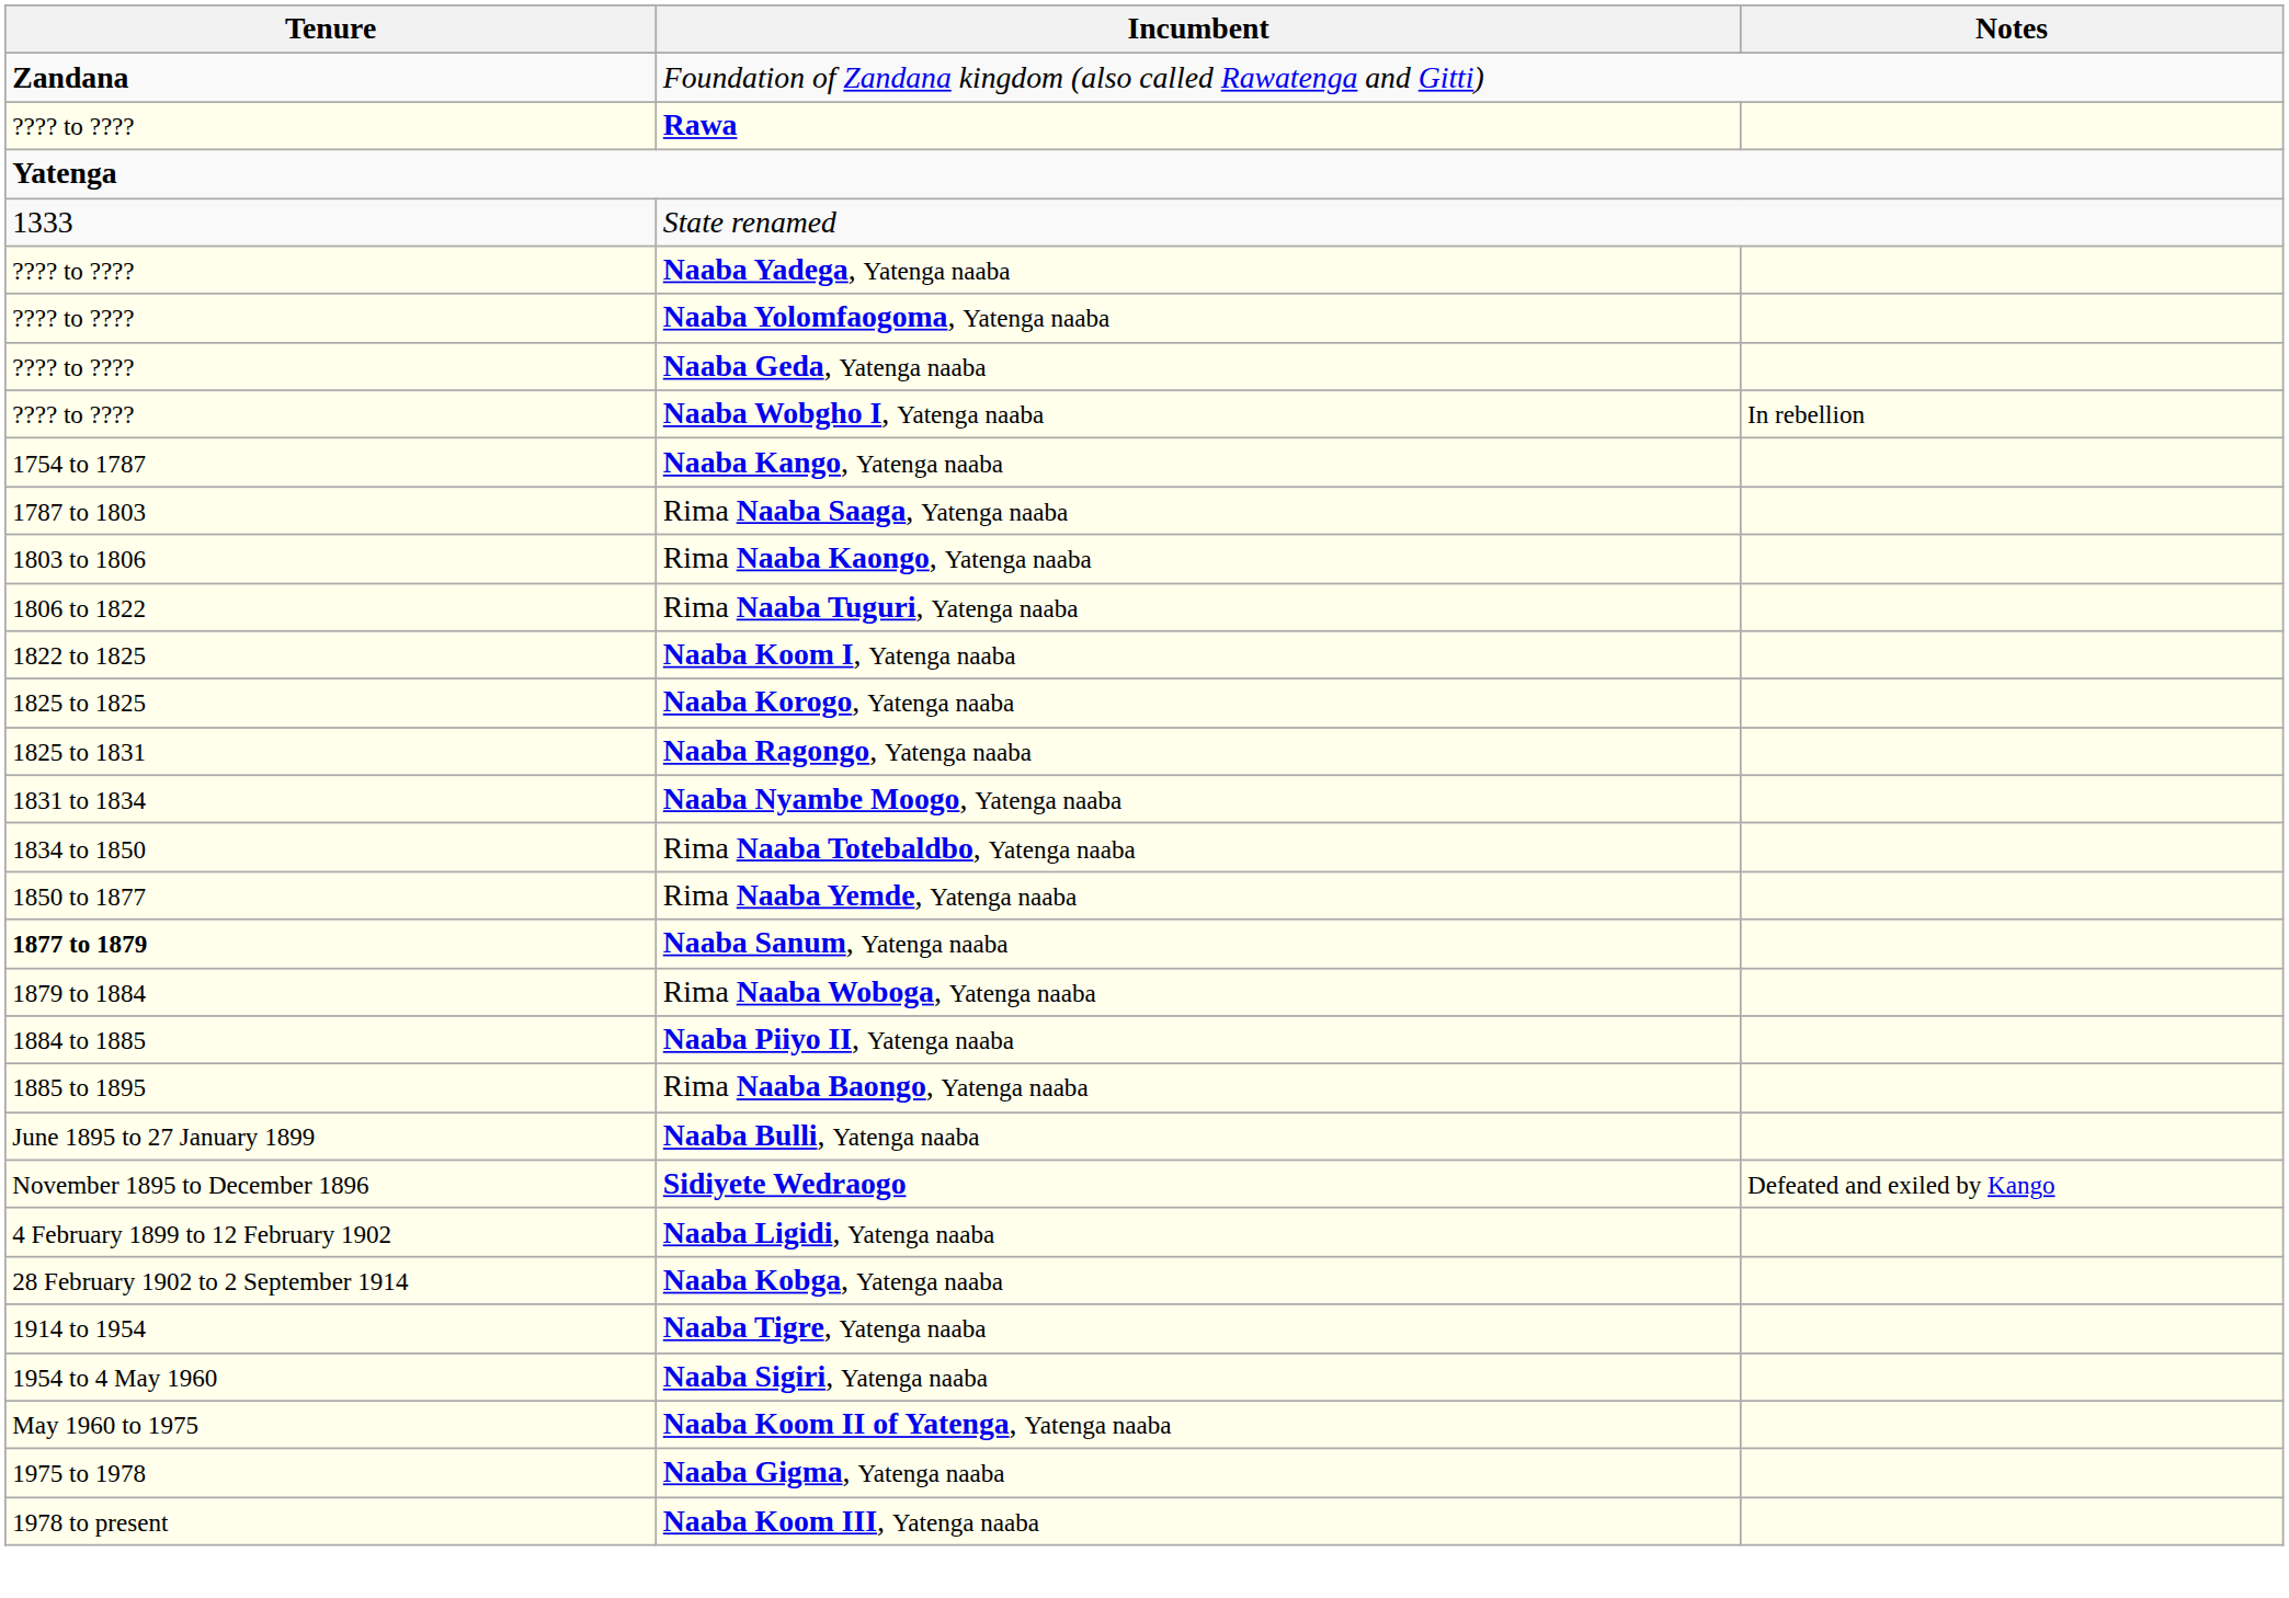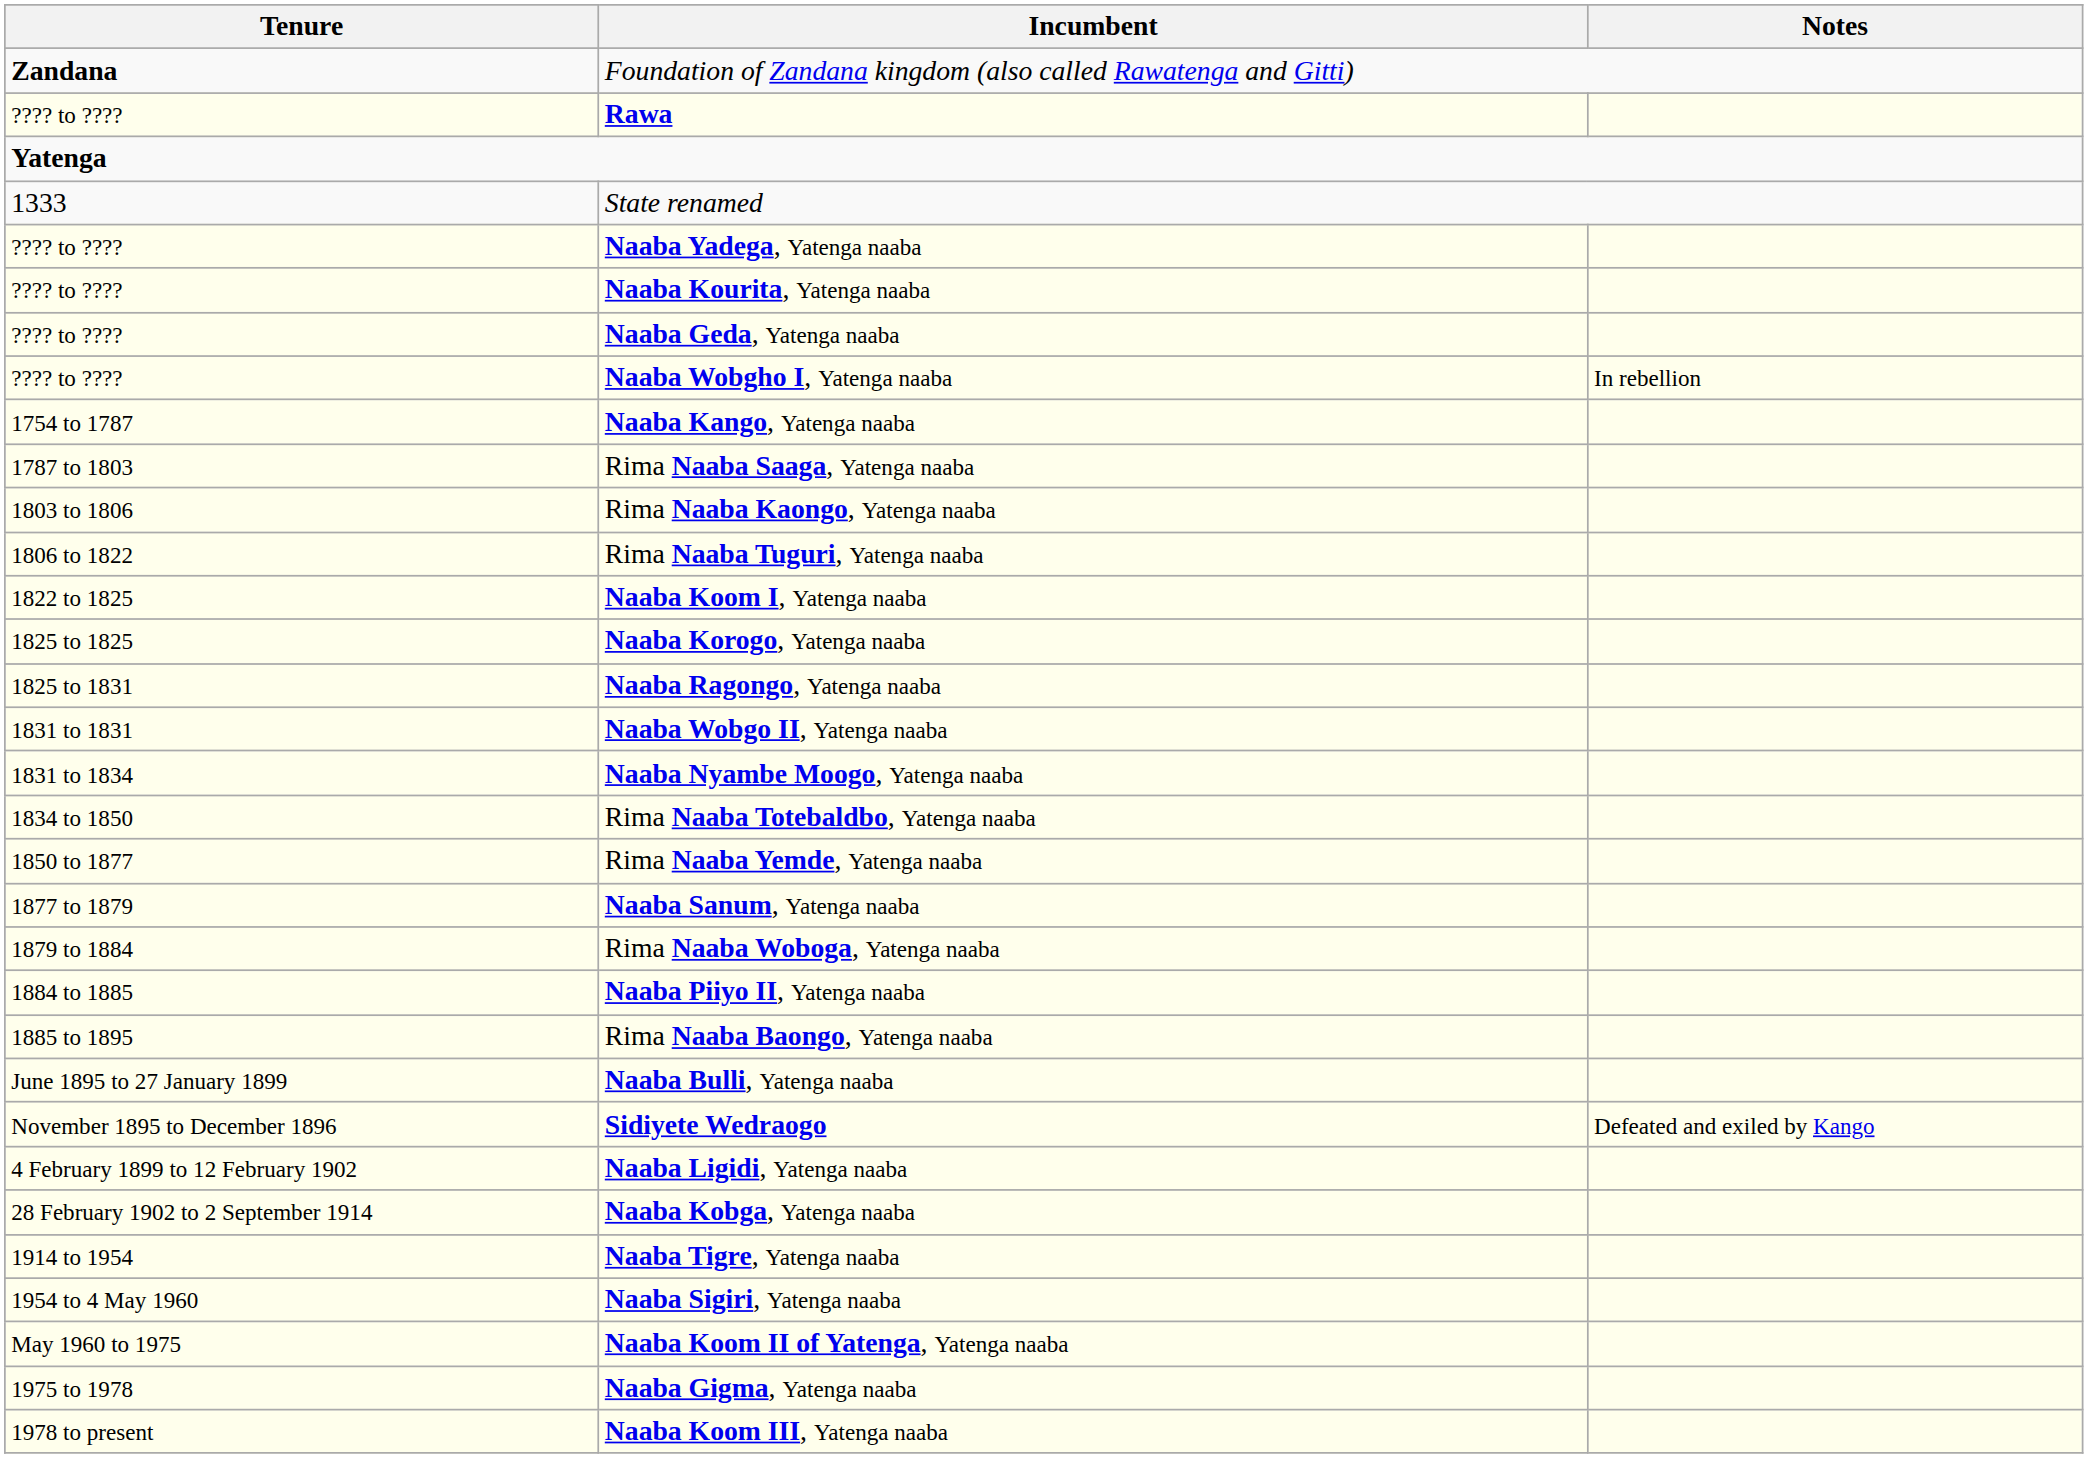- row: ???? to ???? | Naaba Yolomfaogoma, Yatenga naaba
+ row: ???? to ???? | Naaba Kourita, Yatenga naaba
+ row: 1831 to 1831 | Naaba Wobgo II, Yatenga naaba
Naaba Sanum, Yatenga naaba | Tenure: bold -> normal
